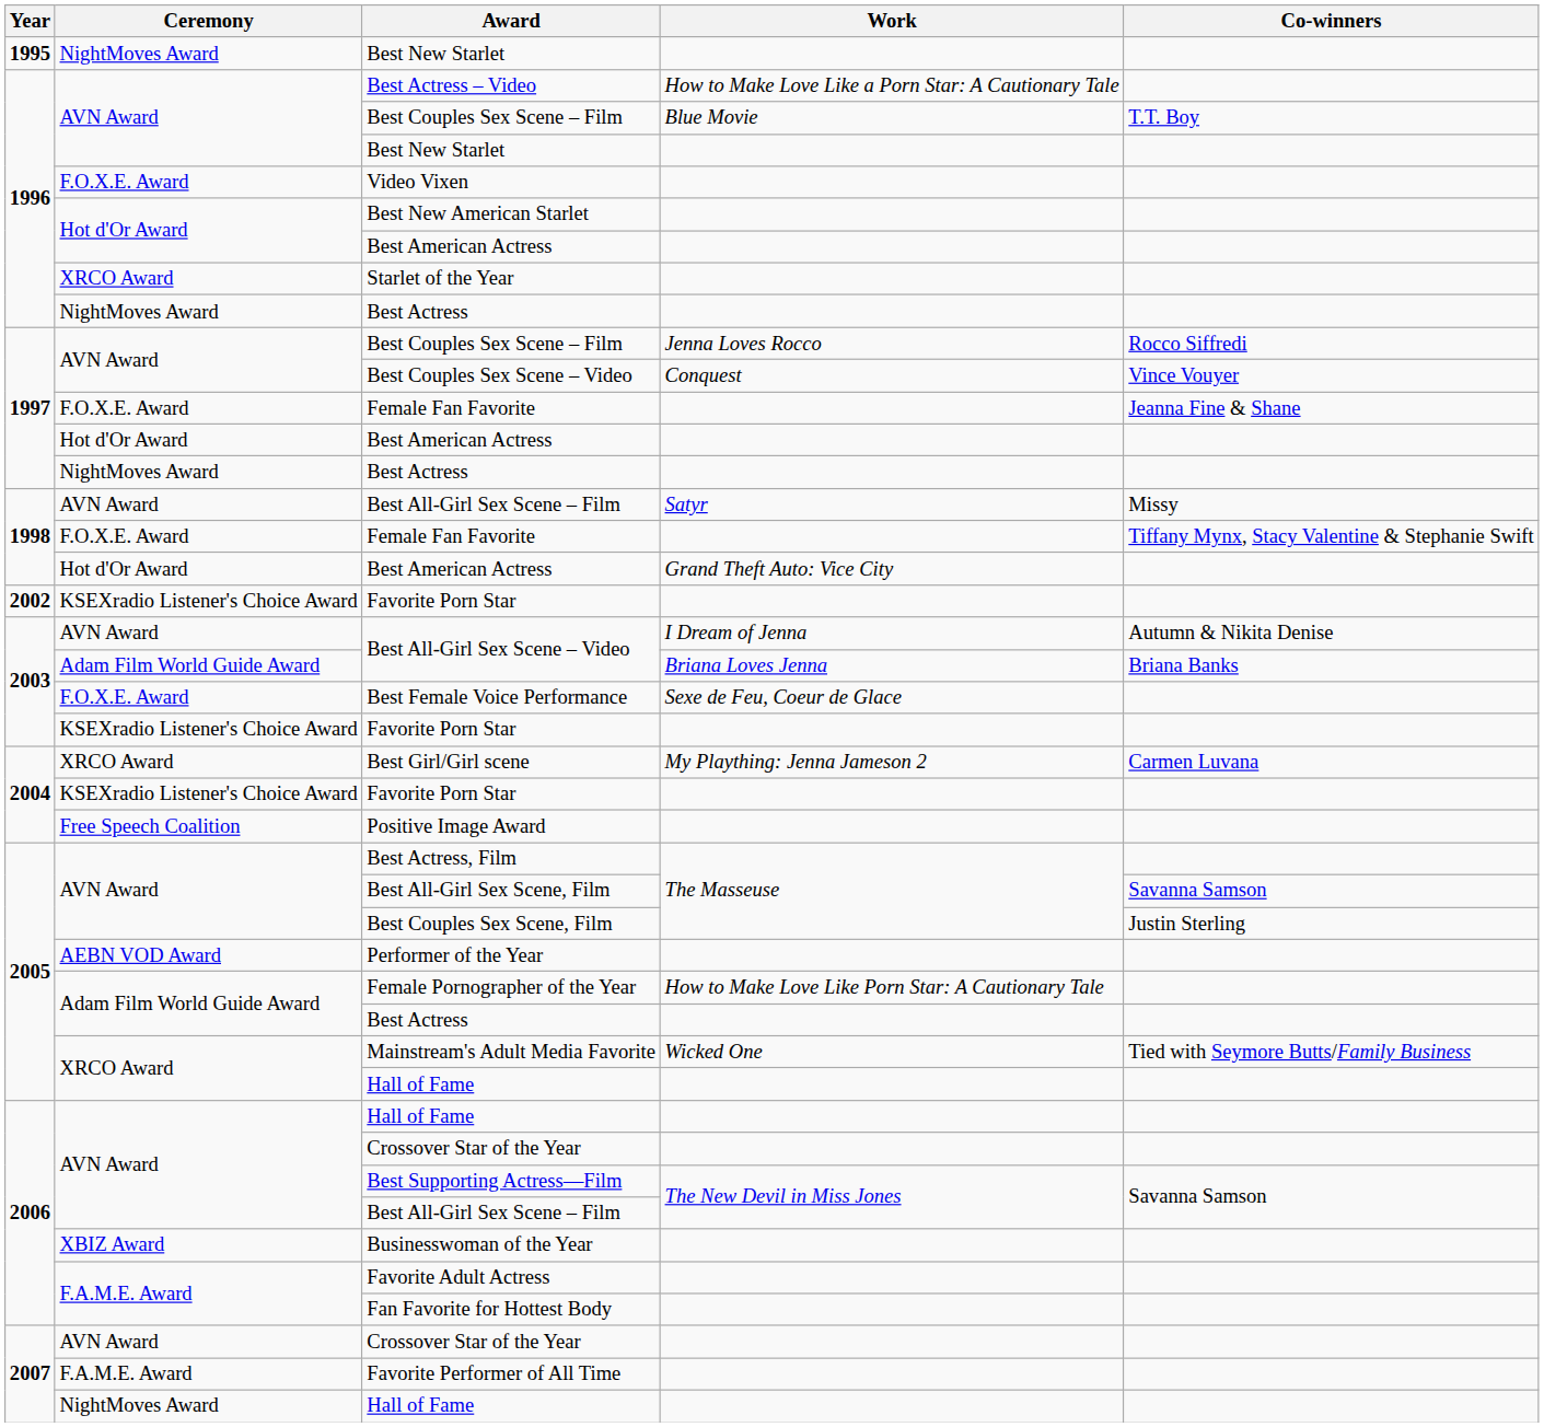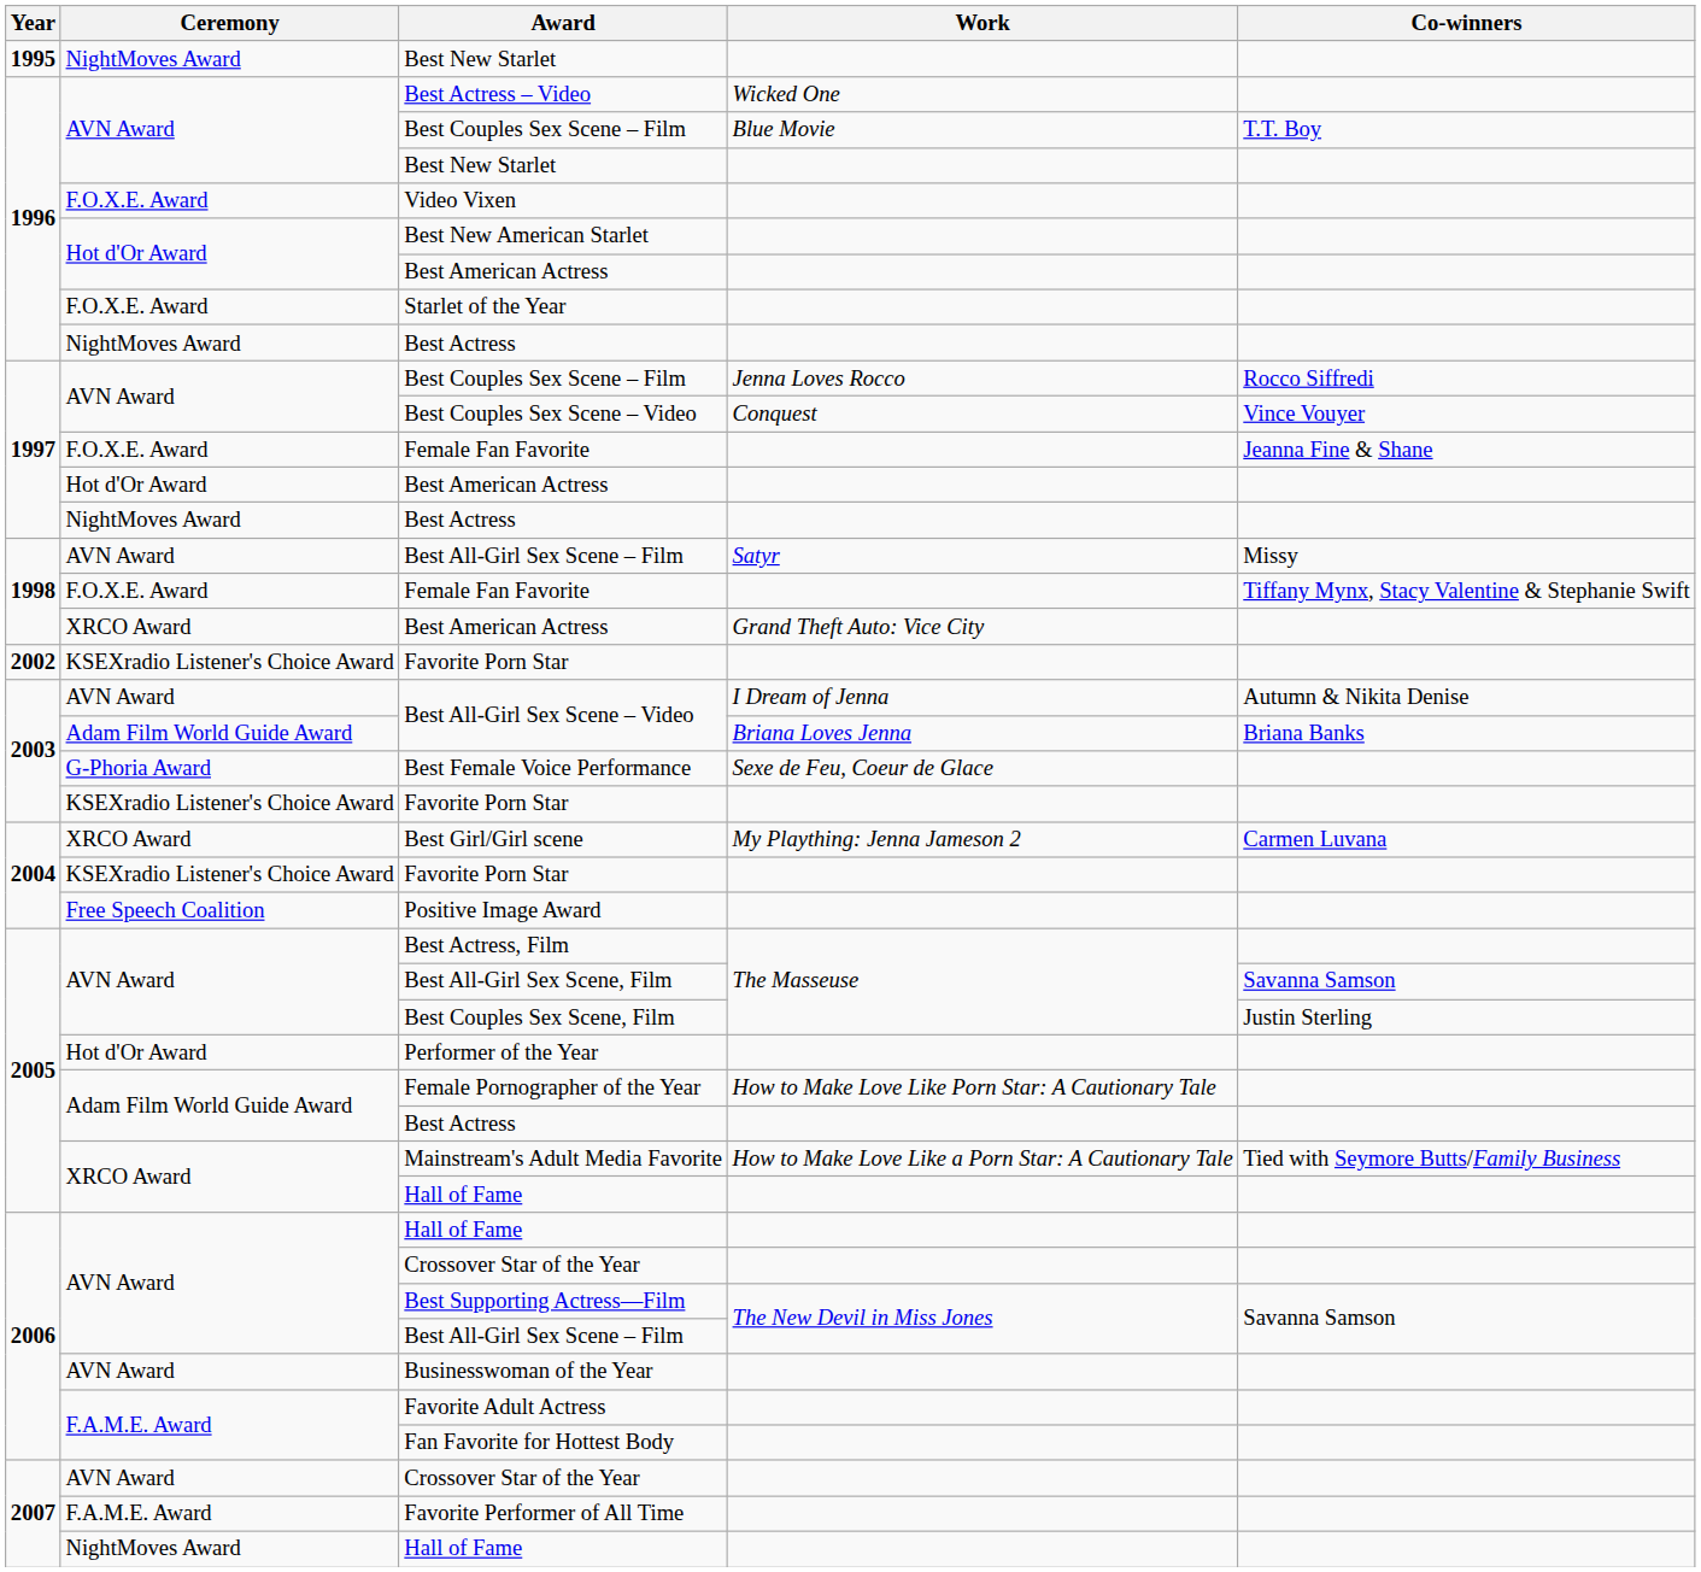Best Actress – Video | Work: How to Make Love Like a Porn Star: A Cautionary Tale -> Wicked One
Starlet of the Year | Ceremony: XRCO Award -> F.O.X.E. Award
1998 / Best American Actress | Ceremony: Hot d'Or Award -> XRCO Award
Best Female Voice Performance | Ceremony: F.O.X.E. Award -> G-Phoria Award
Performer of the Year | Ceremony: AEBN VOD Award -> Hot d'Or Award
Mainstream's Adult Media Favorite | Work: Wicked One -> How to Make Love Like a Porn Star: A Cautionary Tale
Businesswoman of the Year | Ceremony: XBIZ Award -> AVN Award
